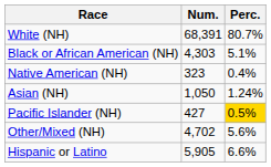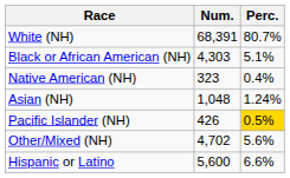Asian (NH) | Num.: 1,050 -> 1,048
Pacific Islander (NH) | Num.: 427 -> 426
Hispanic or Latino | Num.: 5,905 -> 5,600
